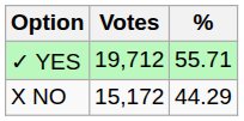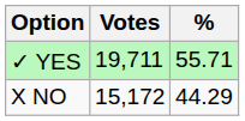✓ YES | Votes: 19,712 -> 19,711
